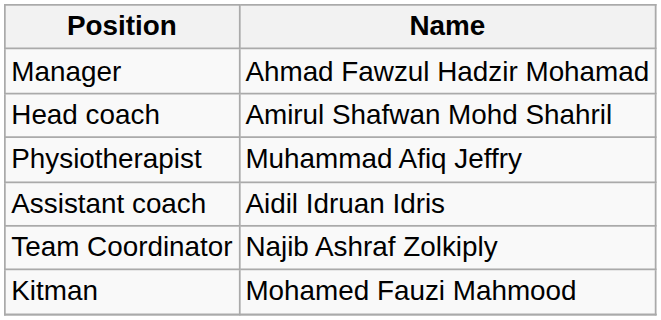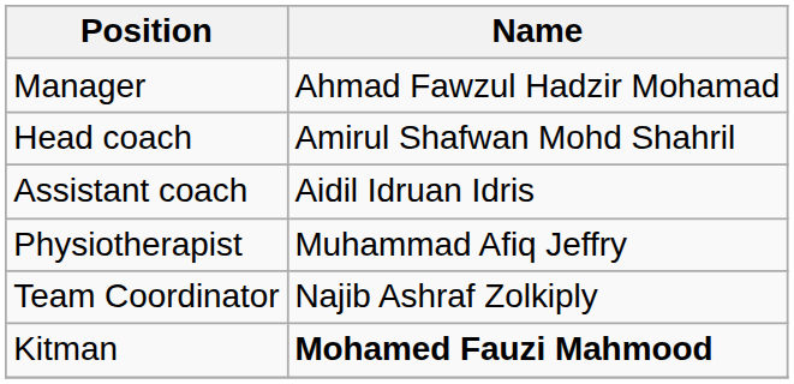rows swapped: Assistant coach <-> Physiotherapist
Kitman | Name: normal -> bold
